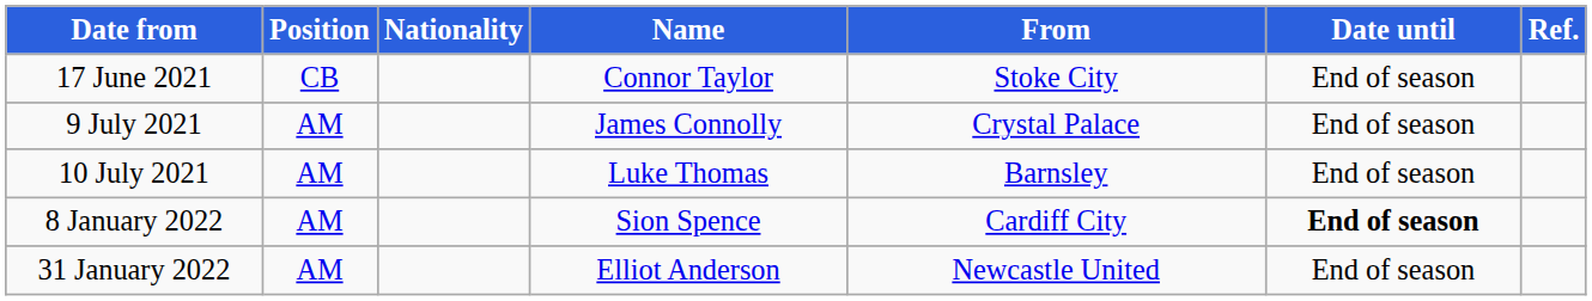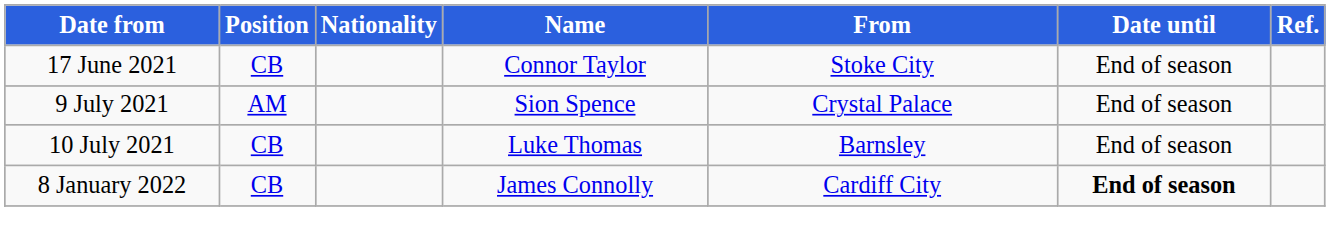9 July 2021 | Name: James Connolly -> Sion Spence
10 July 2021 | Position: AM -> CB
8 January 2022 | Position: AM -> CB
8 January 2022 | Name: Sion Spence -> James Connolly
- row: 31 January 2022 | AM | Elliot Anderson | Newcastle United | End of season
